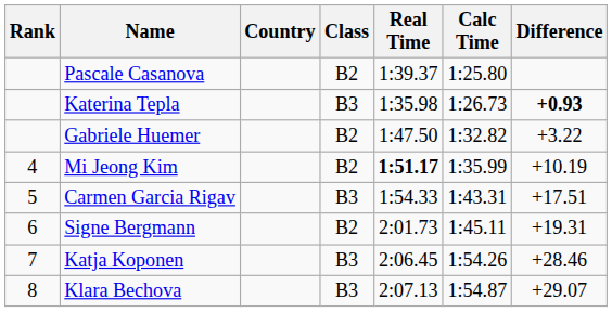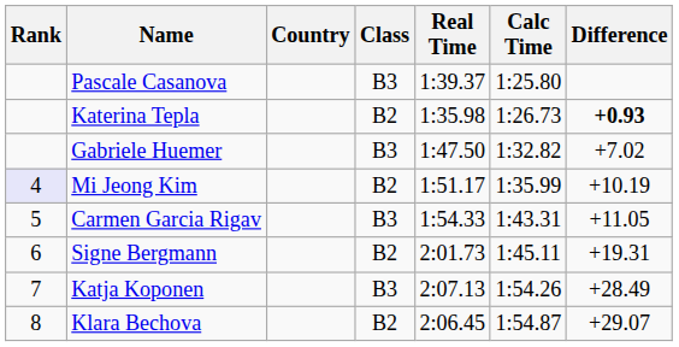Pascale Casanova | Class: B2 -> B3
Katerina Tepla | Class: B3 -> B2
Gabriele Huemer | Class: B2 -> B3
Gabriele Huemer | Difference: +3.22 -> +7.02
Mi Jeong Kim | Rank: no background -> lavender background
Mi Jeong Kim | Real Time: bold -> normal
Carmen Garcia Rigav | Difference: +17.51 -> +11.05
Katja Koponen | Real Time: 2:06.45 -> 2:07.13
Katja Koponen | Difference: +28.46 -> +28.49
Klara Bechova | Class: B3 -> B2
Klara Bechova | Real Time: 2:07.13 -> 2:06.45
